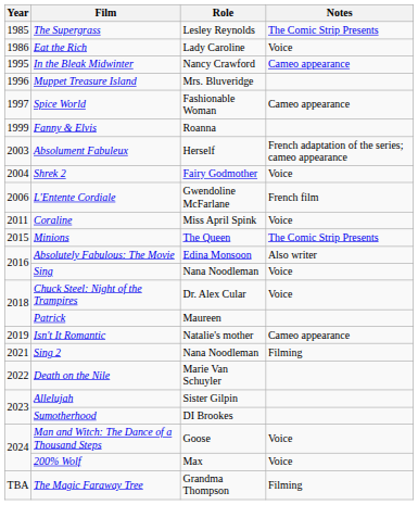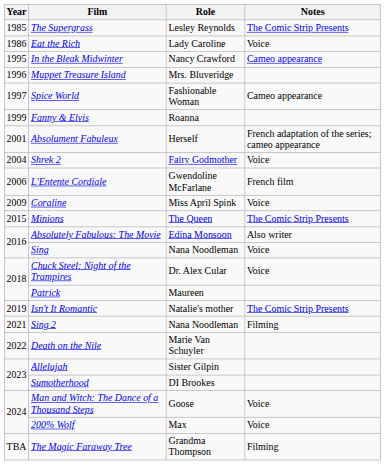Absolument Fabuleux | Year: 2003 -> 2001
Coraline | Year: 2011 -> 2009
Isn't It Romantic | Notes: Cameo appearance -> The Comic Strip Presents
